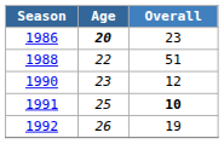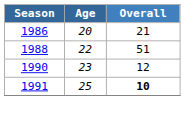1986 | Age: bold -> normal
1986 | Overall: 23 -> 21
- row: 1992 | 26 | 19
